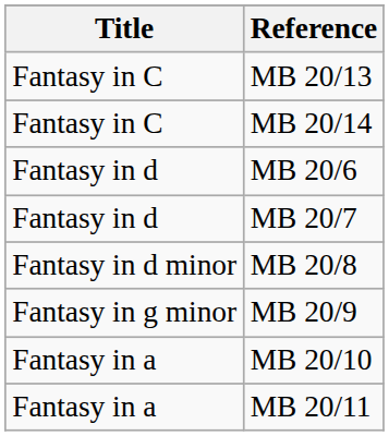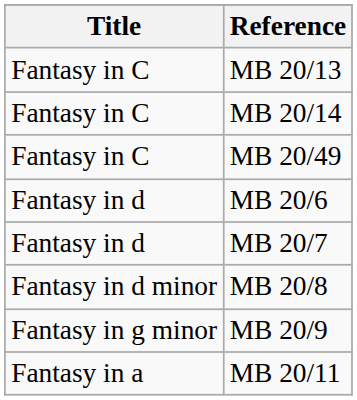+ row: Fantasy in C | MB 20/49
- row: Fantasy in a | MB 20/10
